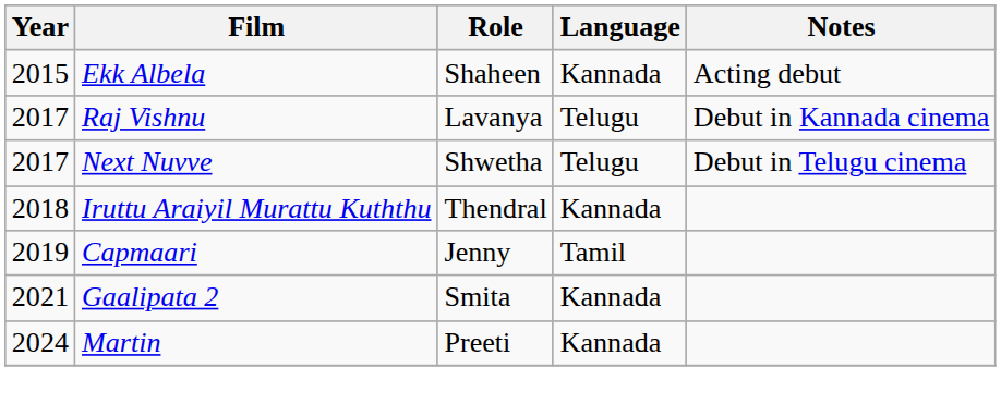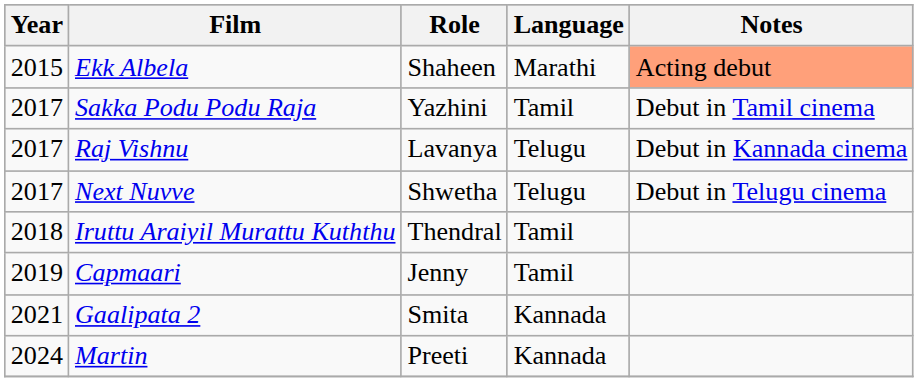Ekk Albela | Language: Kannada -> Marathi
Ekk Albela | Notes: no background -> lightsalmon background
+ row: 2017 | Sakka Podu Podu Raja | Yazhini | Tamil | Debut in Tamil cinema
Iruttu Araiyil Murattu Kuththu | Language: Kannada -> Tamil
